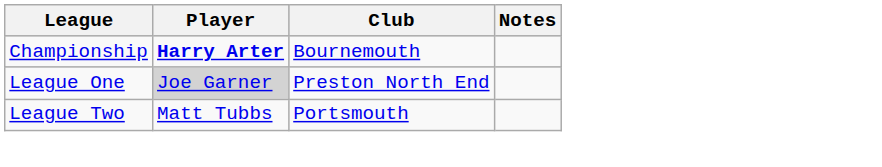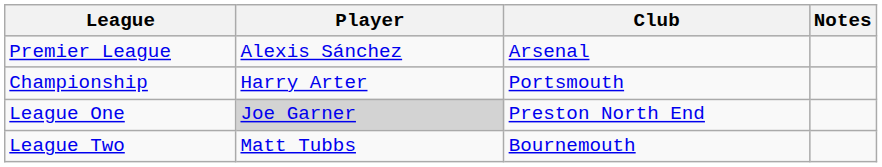+ row: Premier League | Alexis Sánchez | Arsenal
Championship | Player: bold -> normal
Championship | Club: Bournemouth -> Portsmouth
League Two | Club: Portsmouth -> Bournemouth
